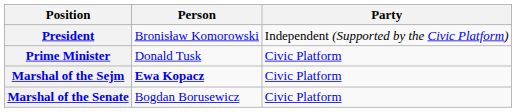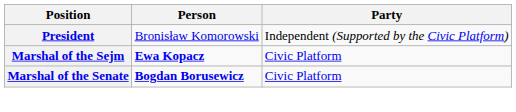- row: Prime Minister | Donald Tusk | Civic Platform
Marshal of the Senate | Person: normal -> bold
